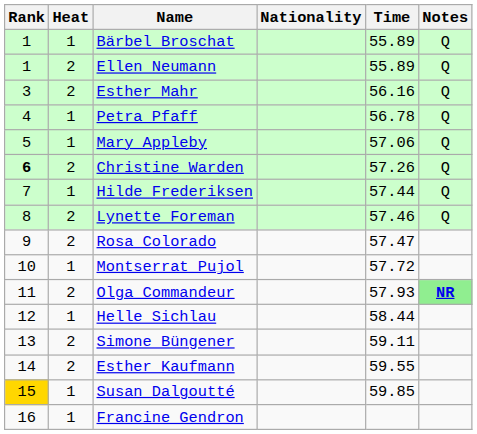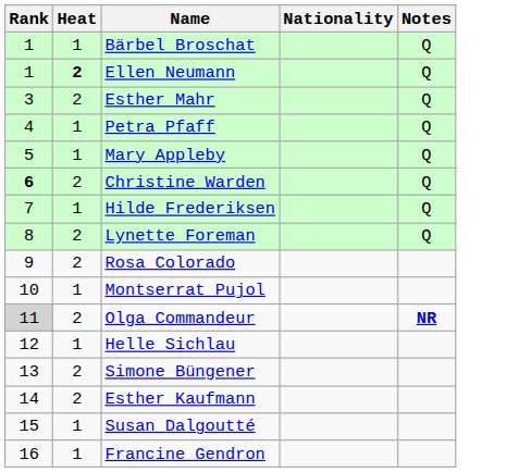- column: Time | 55.89 | 55.89 | 56.16 | 56.78 | 57.06 | 57.26 | 57.44 | 57.46 | 57.47 | 57.72 | 57.93 | 58.44 | 59.11 | 59.55 | 59.85
Ellen Neumann | Heat: normal -> bold
Olga Commandeur | Rank: no background -> lightgrey background
Olga Commandeur | Notes: lightgreen background -> no background
Susan Dalgoutté | Rank: gold background -> no background
